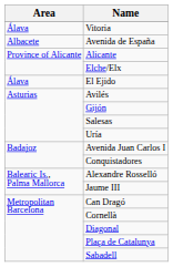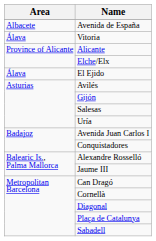rows swapped: Vitoria <-> Avenida de España
